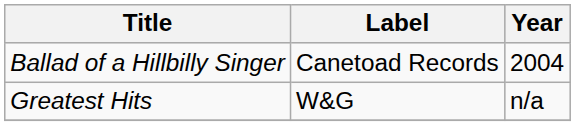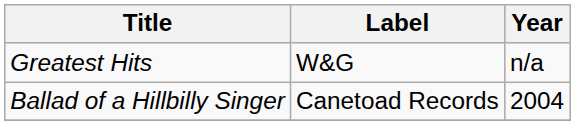rows swapped: Greatest Hits <-> Ballad of a Hillbilly Singer
